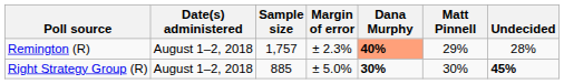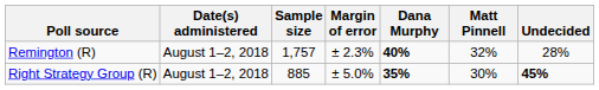Remington (R) | Dana Murphy: lightsalmon background -> no background
Remington (R) | Matt Pinnell: 29% -> 32%
Right Strategy Group (R) | Dana Murphy: 30% -> 35%
